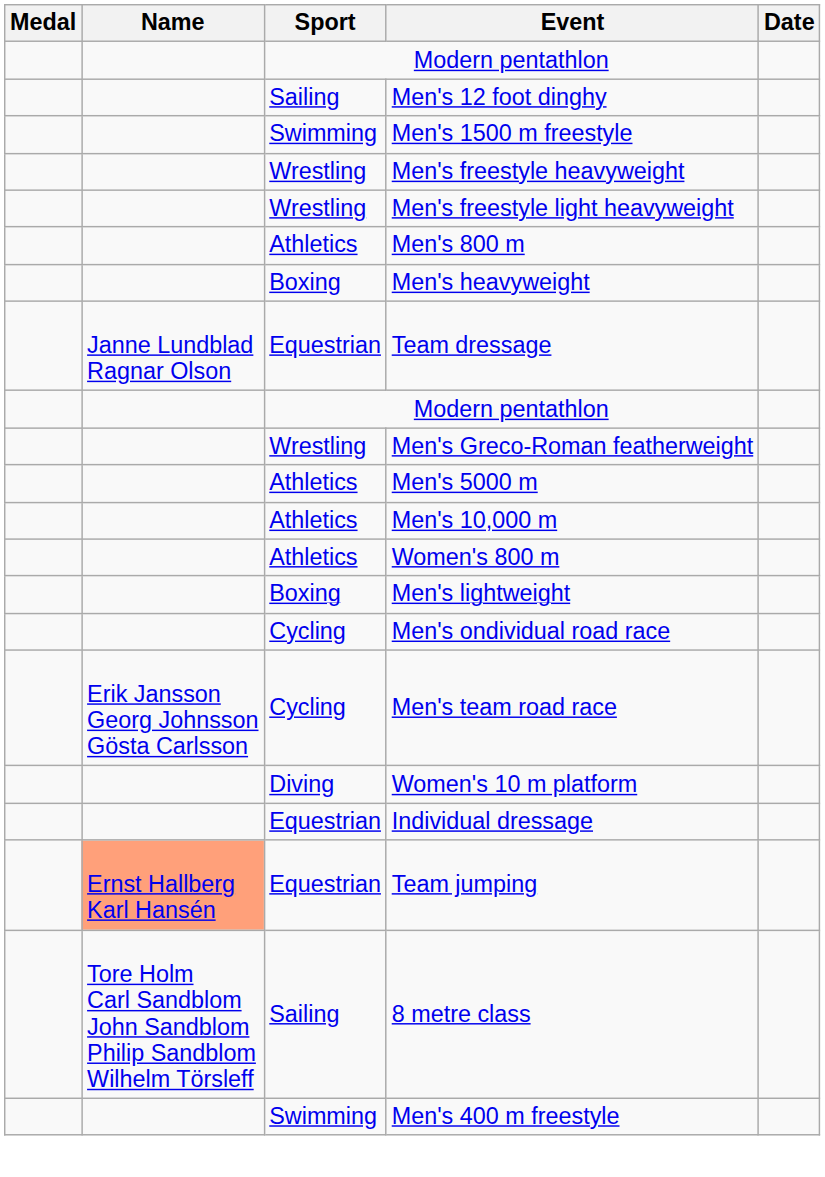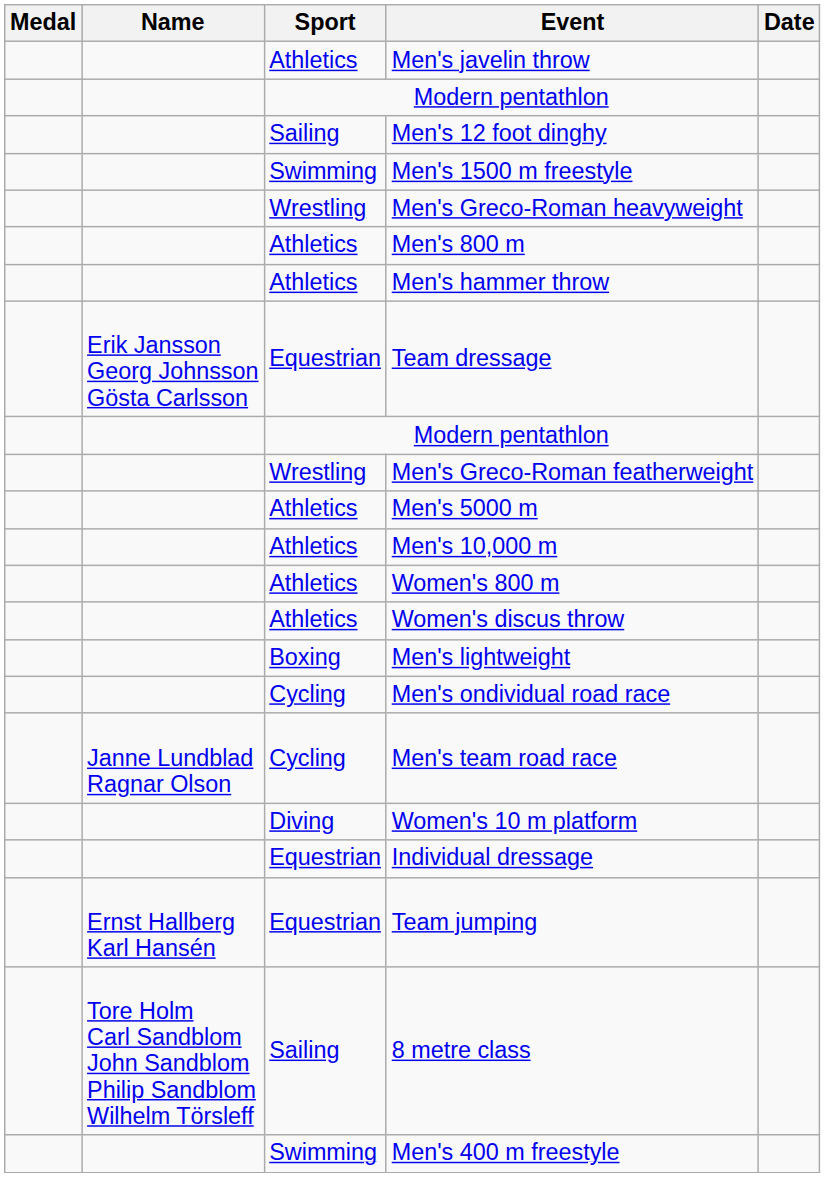+ row: Athletics | Men's javelin throw
- row: Wrestling | Men's freestyle heavyweight
- row: Wrestling | Men's freestyle light heavyweight
+ row: Wrestling | Men's Greco-Roman heavyweight
+ row: Athletics | Men's hammer throw
- row: Boxing | Men's heavyweight
Team dressage | Name: Janne Lundblad Ragnar Olson -> Erik Jansson Georg Johnsson Gösta Carlsson
+ row: Athletics | Women's discus throw
Men's team road race | Name: Erik Jansson Georg Johnsson Gösta Carlsson -> Janne Lundblad Ragnar Olson
Team jumping | Name: lightsalmon background -> no background
